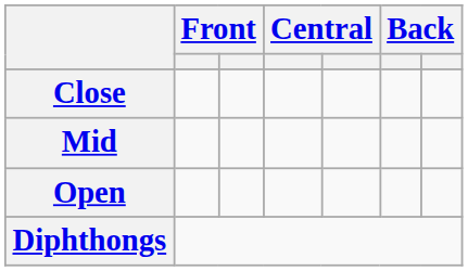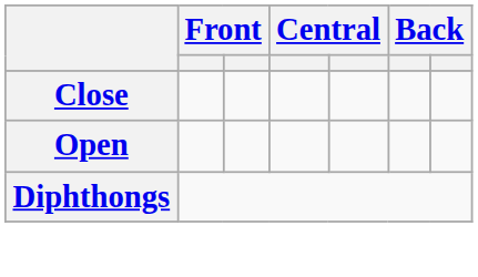- row: Mid
